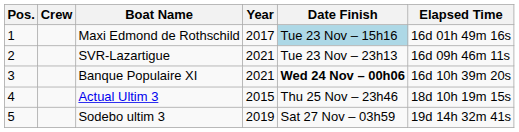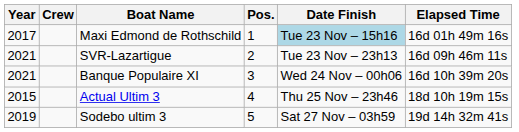columns swapped: Pos. <-> Year
Banque Populaire XI | Date Finish: bold -> normal
